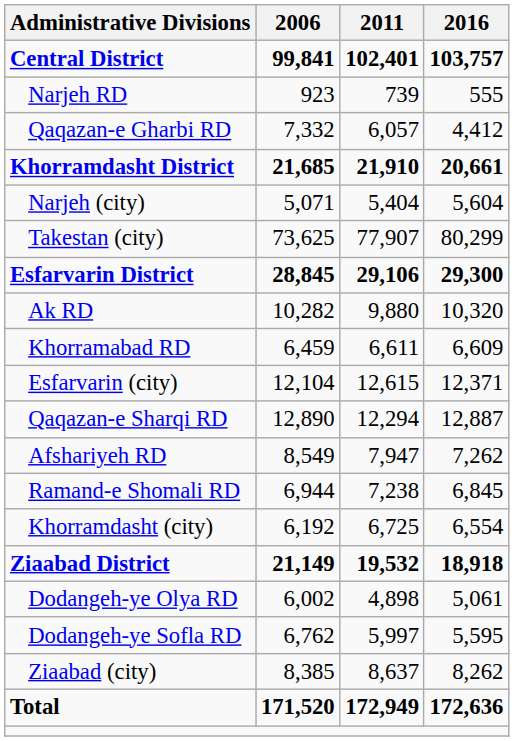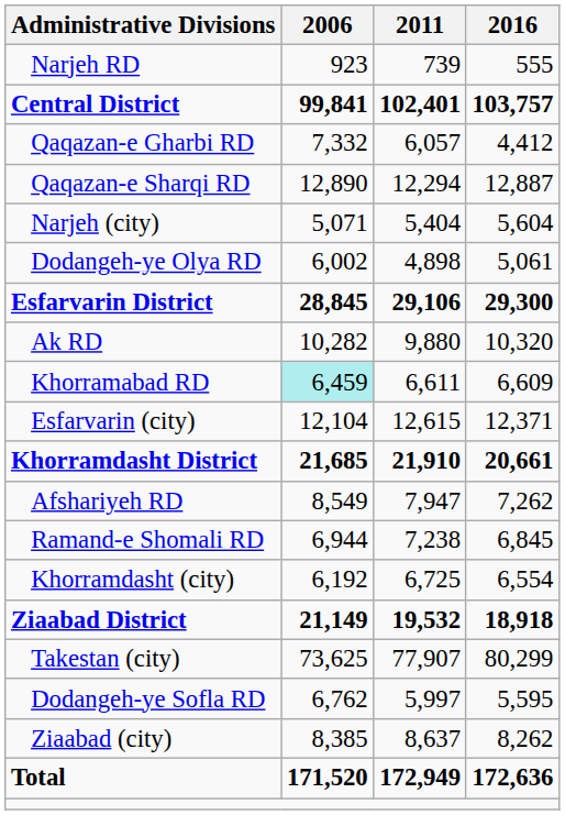rows swapped: Central District <-> Narjeh RD
rows swapped: Qaqazan-e Sharqi RD <-> Khorramdasht District
rows swapped: Takestan (city) <-> Dodangeh-ye Olya RD
Khorramabad RD | 2006: no background -> paleturquoise background
